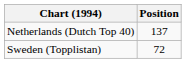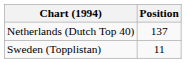Sweden (Topplistan) | Position: 72 -> 11
